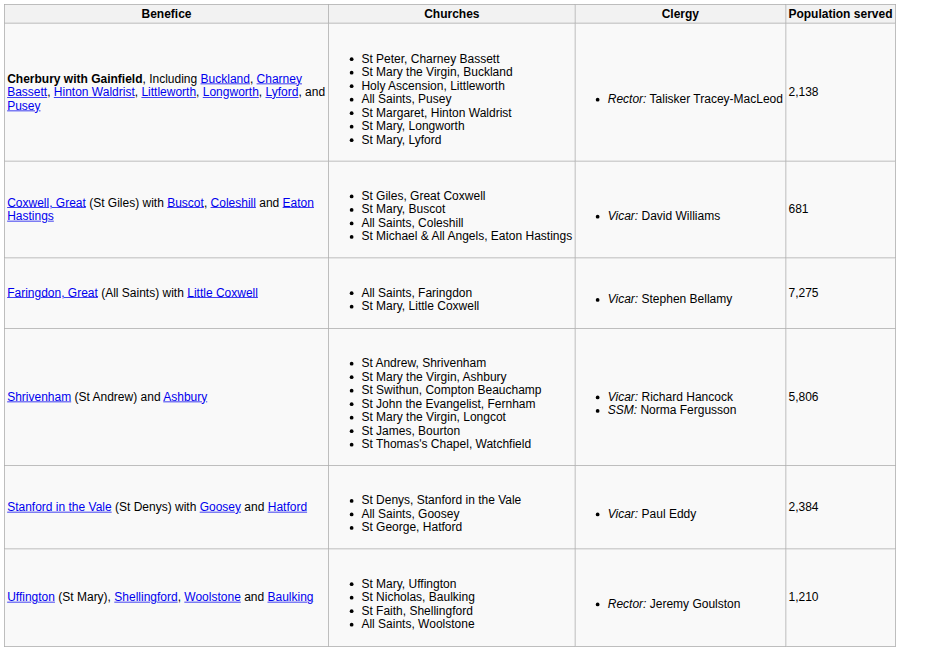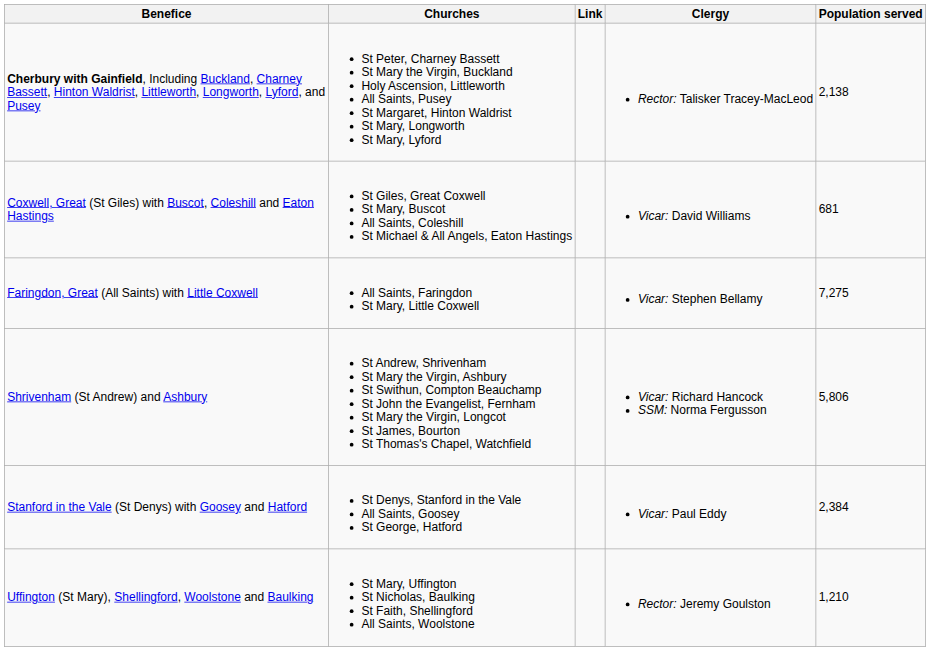+ column: Link
